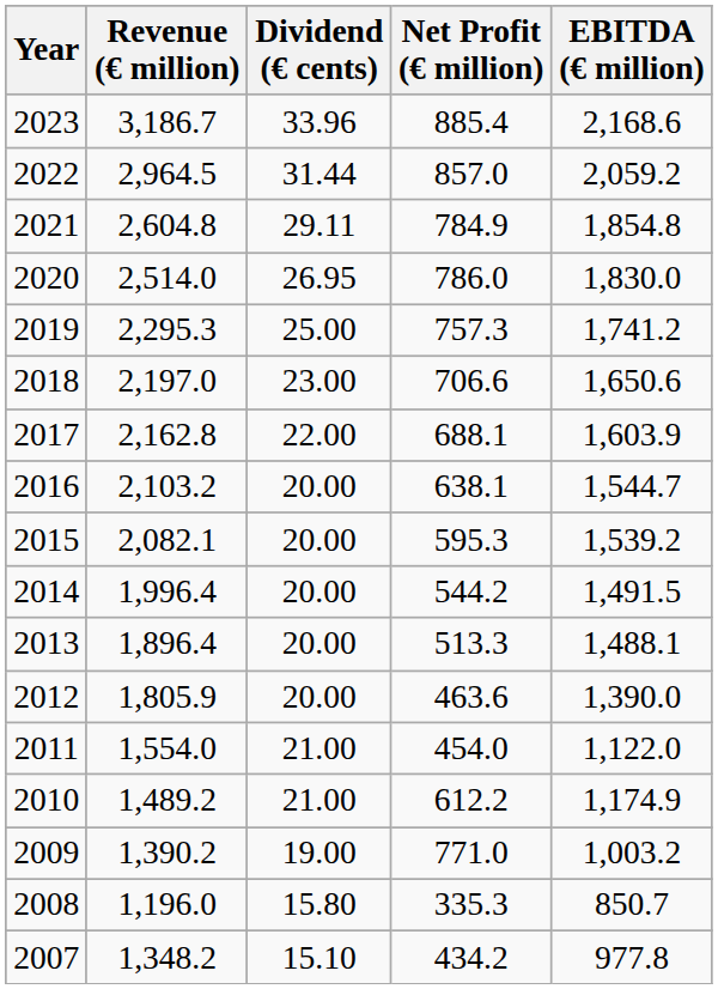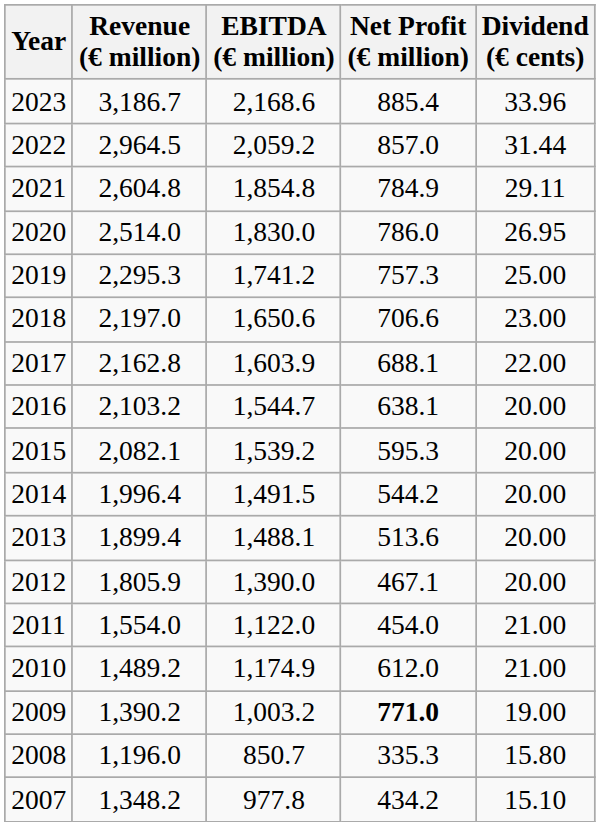columns swapped: EBITDA (€ million) <-> Dividend (€ cents)
2013 | Revenue (€ million): 1,896.4 -> 1,899.4
2013 | Net Profit (€ million): 513.3 -> 513.6
2012 | Net Profit (€ million): 463.6 -> 467.1
2010 | Net Profit (€ million): 612.2 -> 612.0
2009 | Net Profit (€ million): normal -> bold
